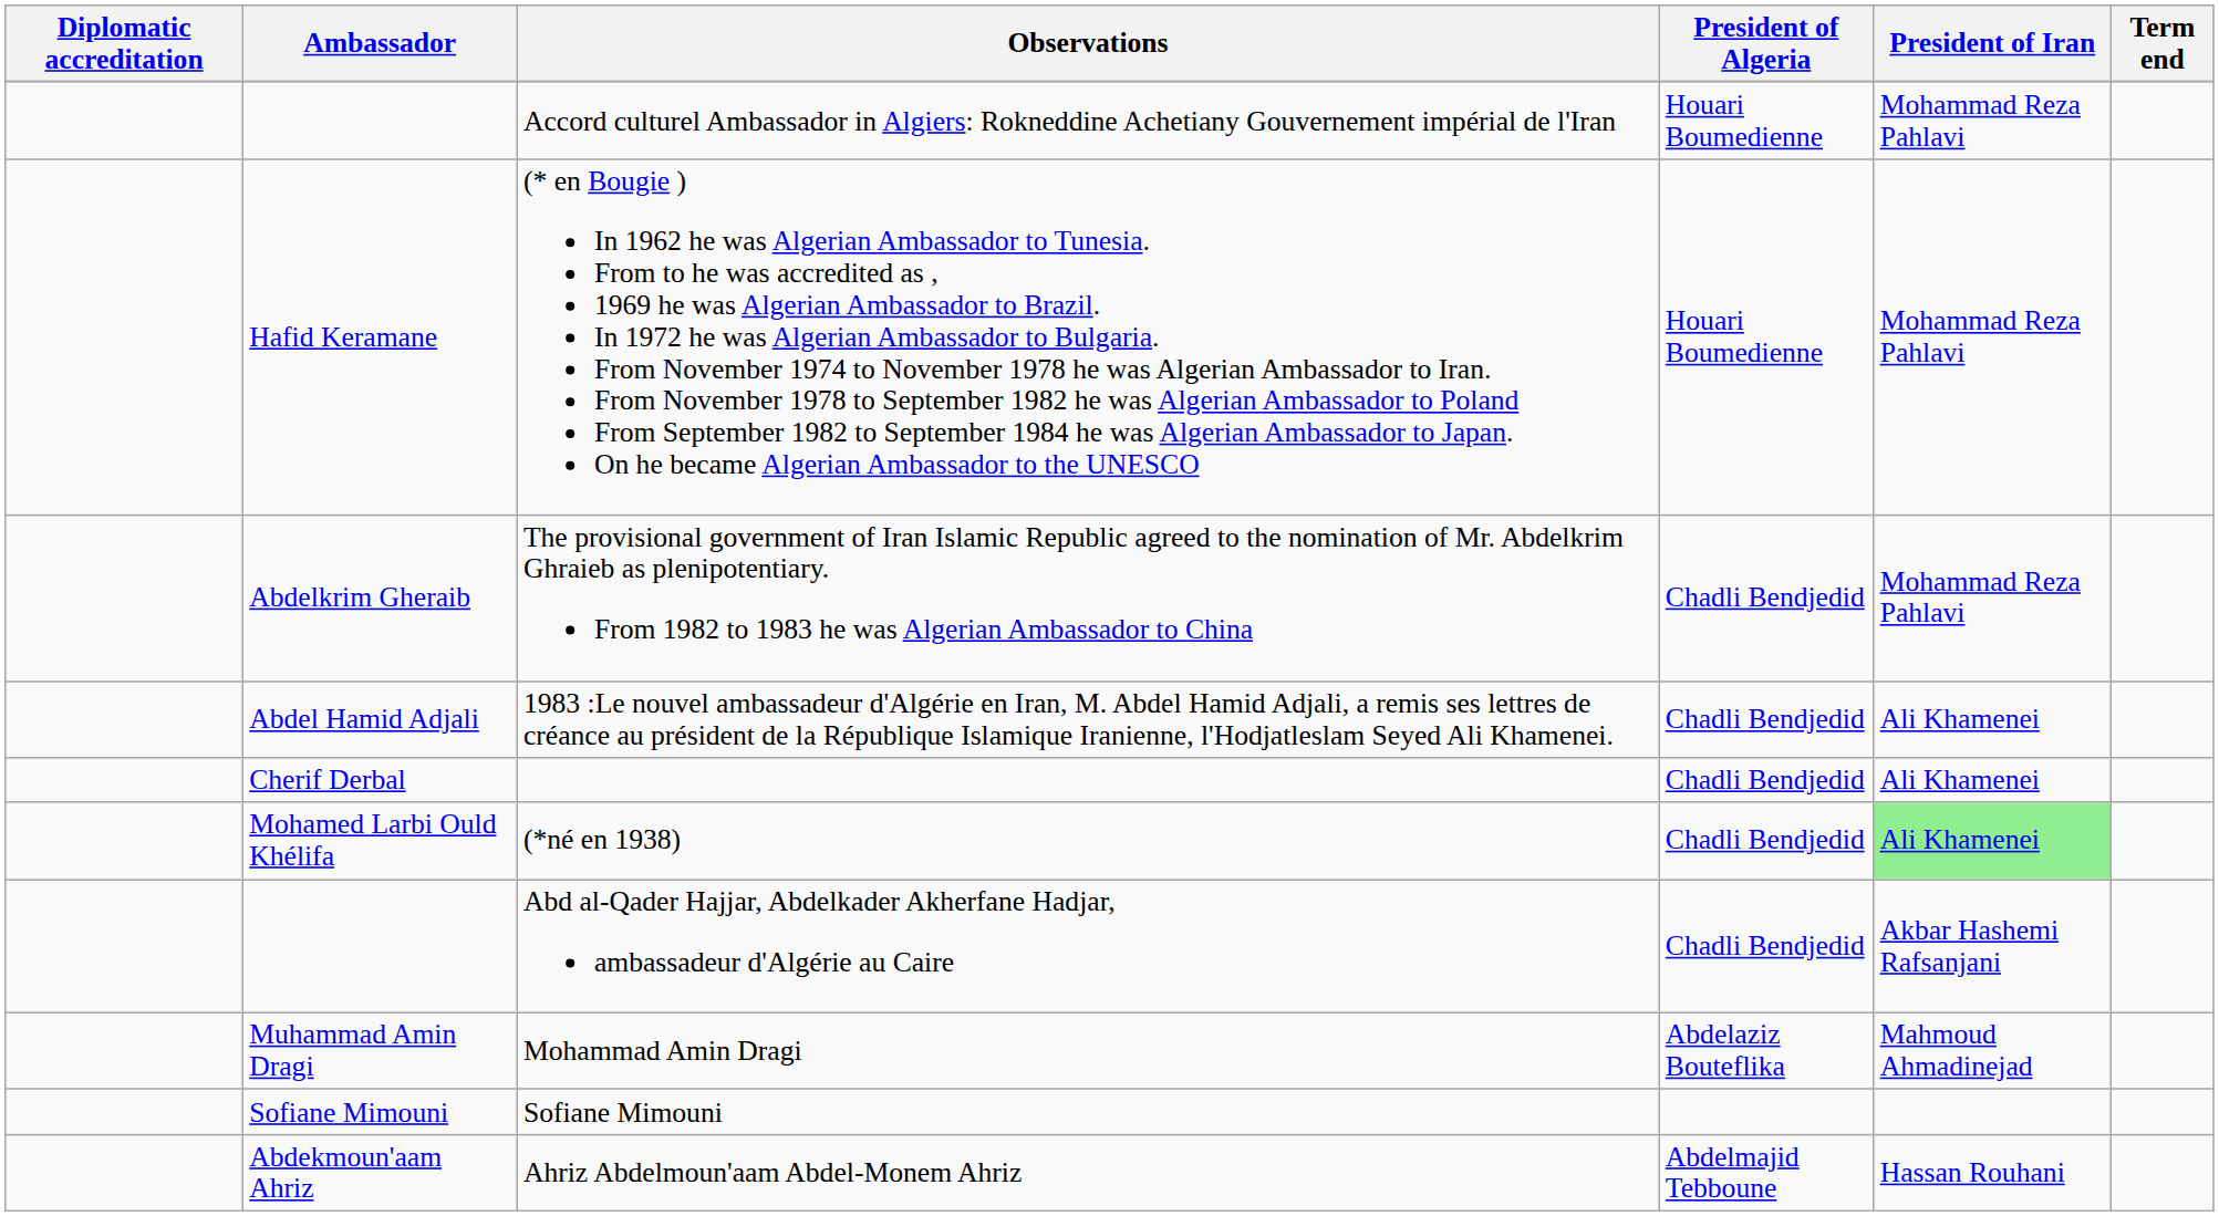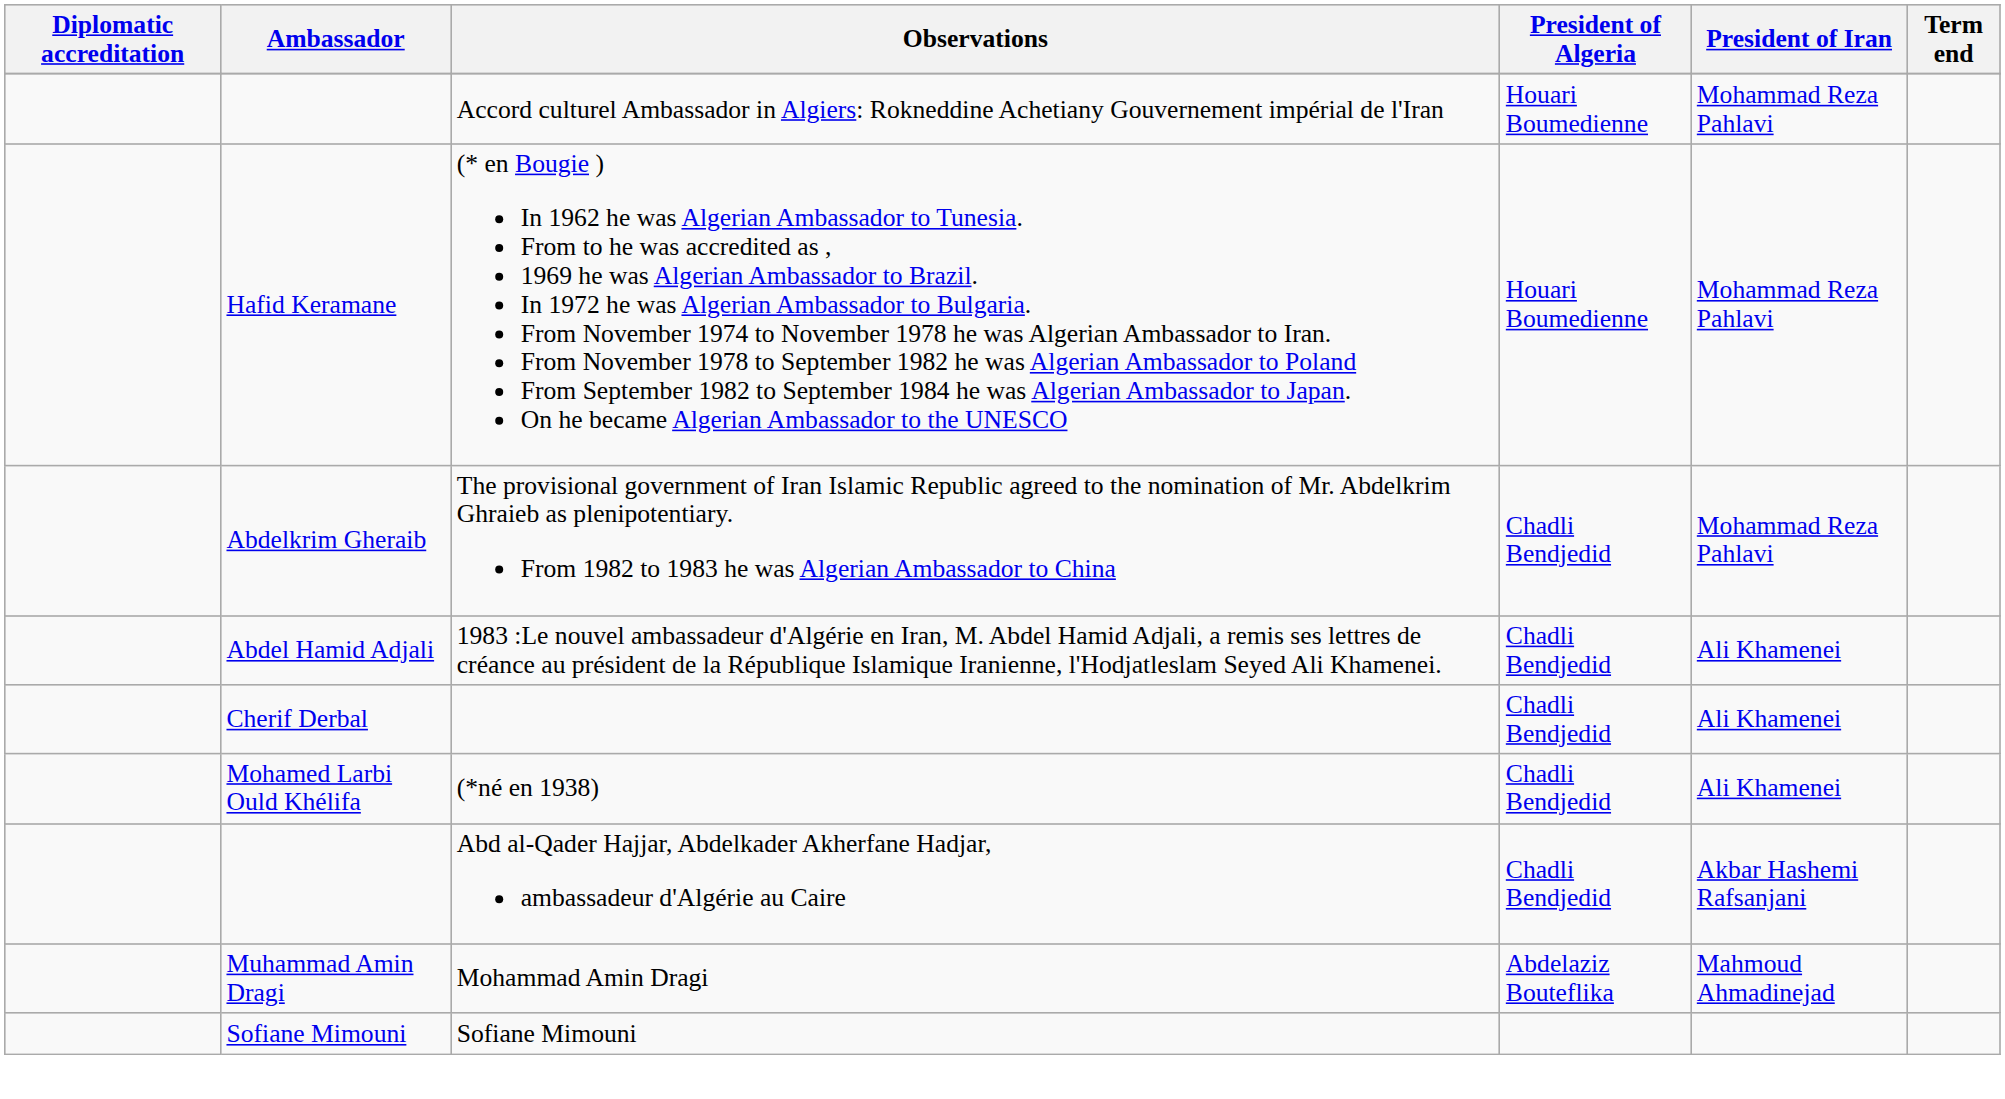(*né en 1938) | President of Iran: lightgreen background -> no background
- row: Abdekmoun'aam Ahriz | Ahriz Abdelmoun'aam Abdel-Monem Ahriz | Abdelmajid Tebboune | Hassan Rouhani
